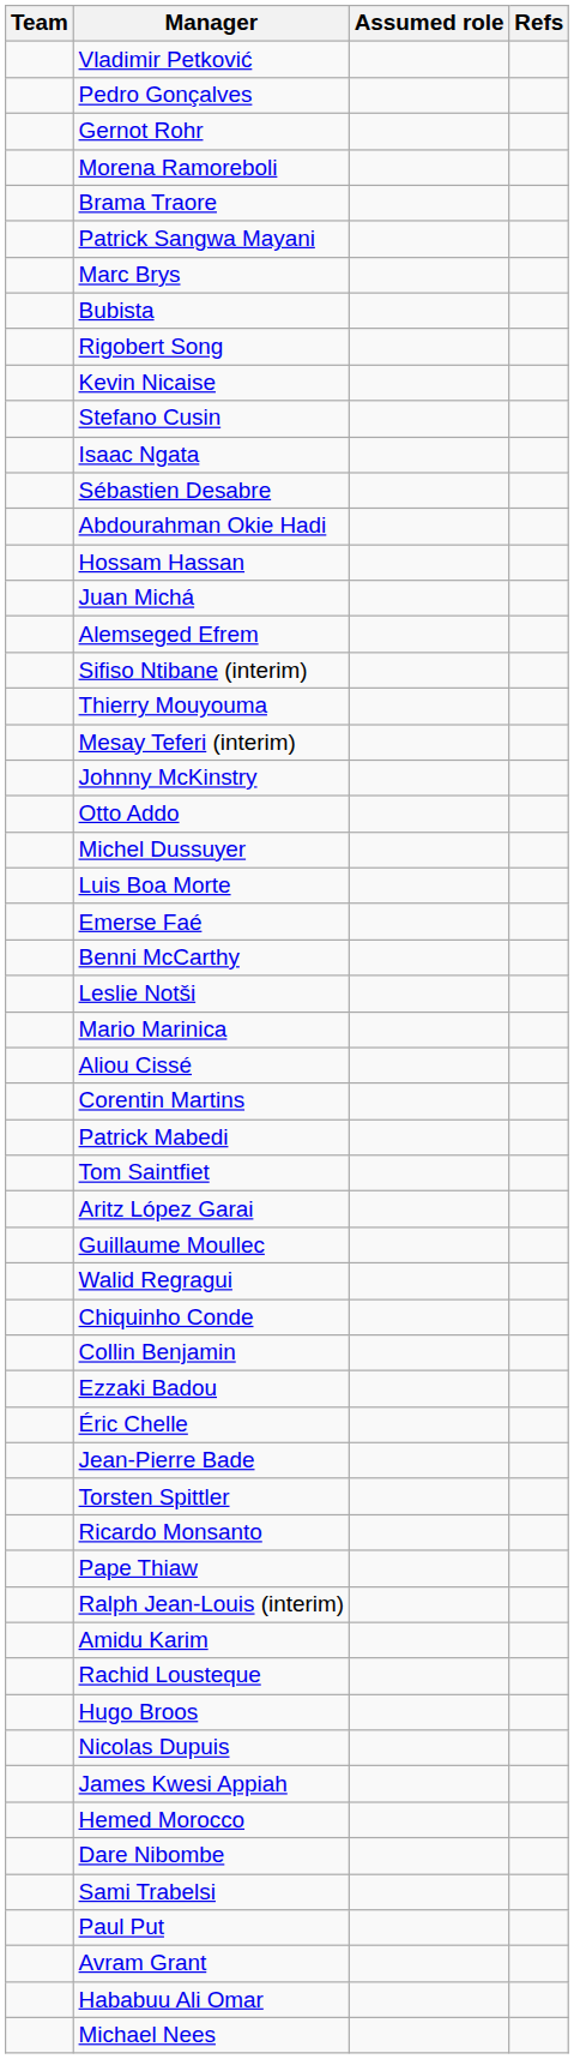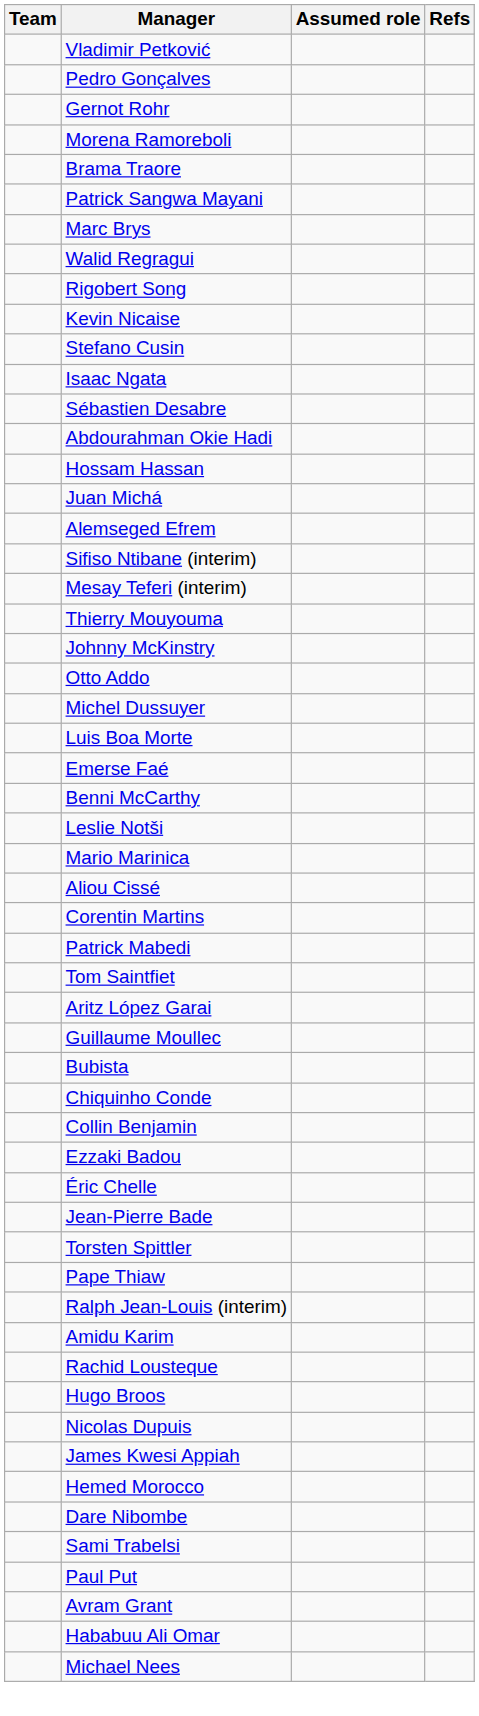rows swapped: Bubista <-> Walid Regragui
rows swapped: Mesay Teferi (interim) <-> Thierry Mouyouma
- row: Ricardo Monsanto
